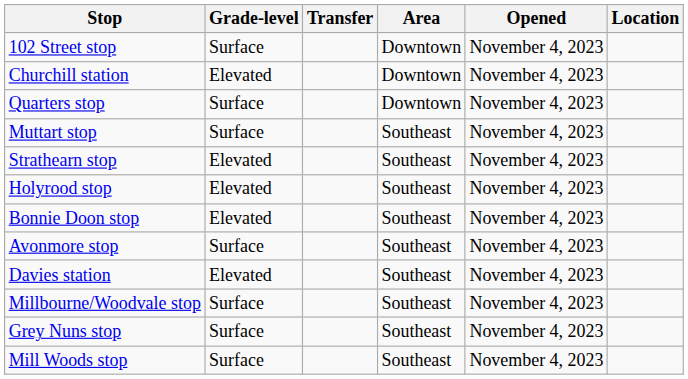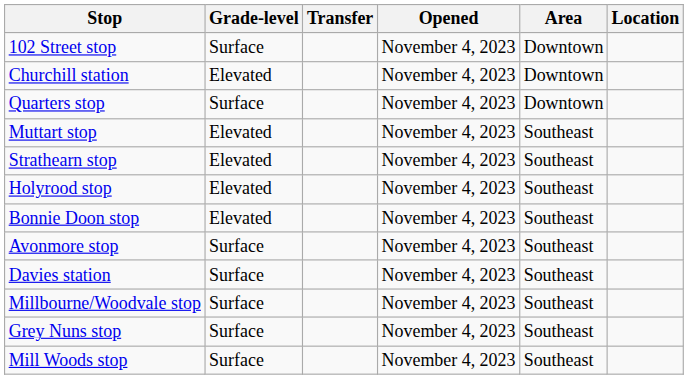columns swapped: Area <-> Opened
Muttart stop | Grade-level: Surface -> Elevated
Davies station | Grade-level: Elevated -> Surface
